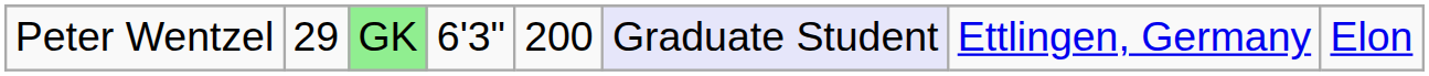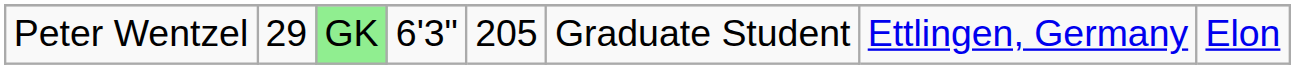Peter Wentzel | column 5: 200 -> 205
Peter Wentzel | column 6: lavender background -> no background
